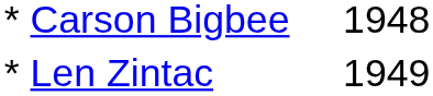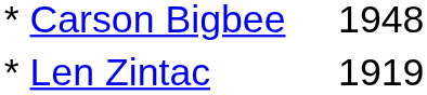* Len Zintac | column 2: 1949 -> 1919
